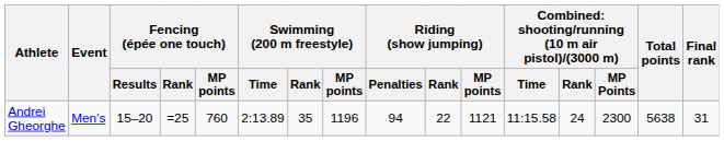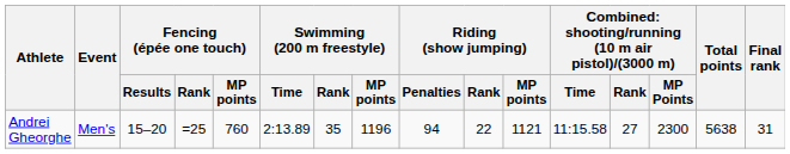Andrei Gheorghe | column 13: 24 -> 27
